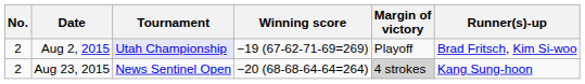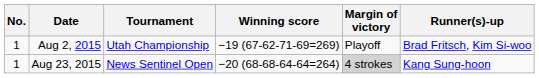Aug 2, 2015 | No.: 2 -> 1
Aug 2, 2015 | Tournament: lavender background -> no background
Aug 23, 2015 | No.: 2 -> 1
